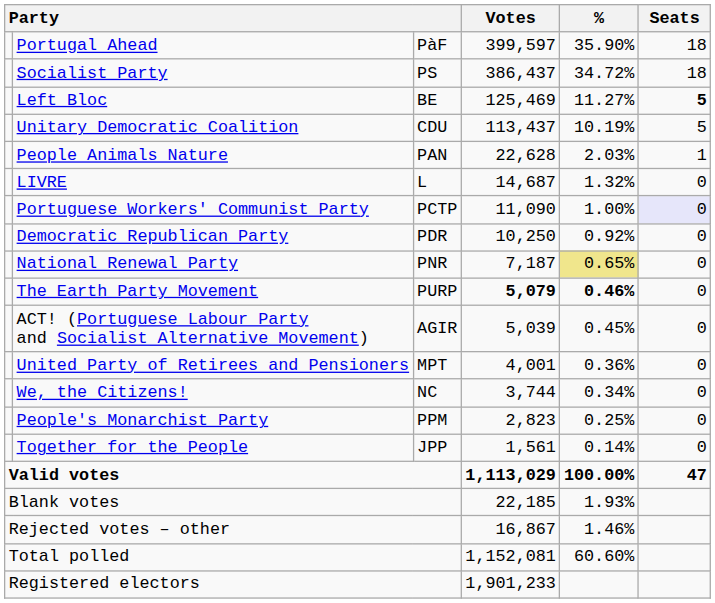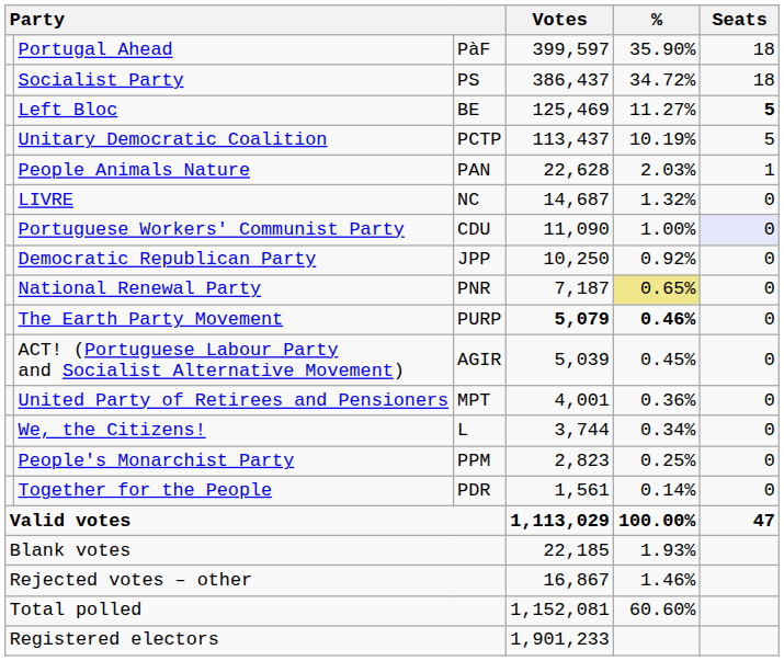Unitary Democratic Coalition | column 3: CDU -> PCTP
LIVRE | column 3: L -> NC
Portuguese Workers' Communist Party | column 3: PCTP -> CDU
Democratic Republican Party | column 3: PDR -> JPP
We, the Citizens! | column 3: NC -> L
Together for the People | column 3: JPP -> PDR
